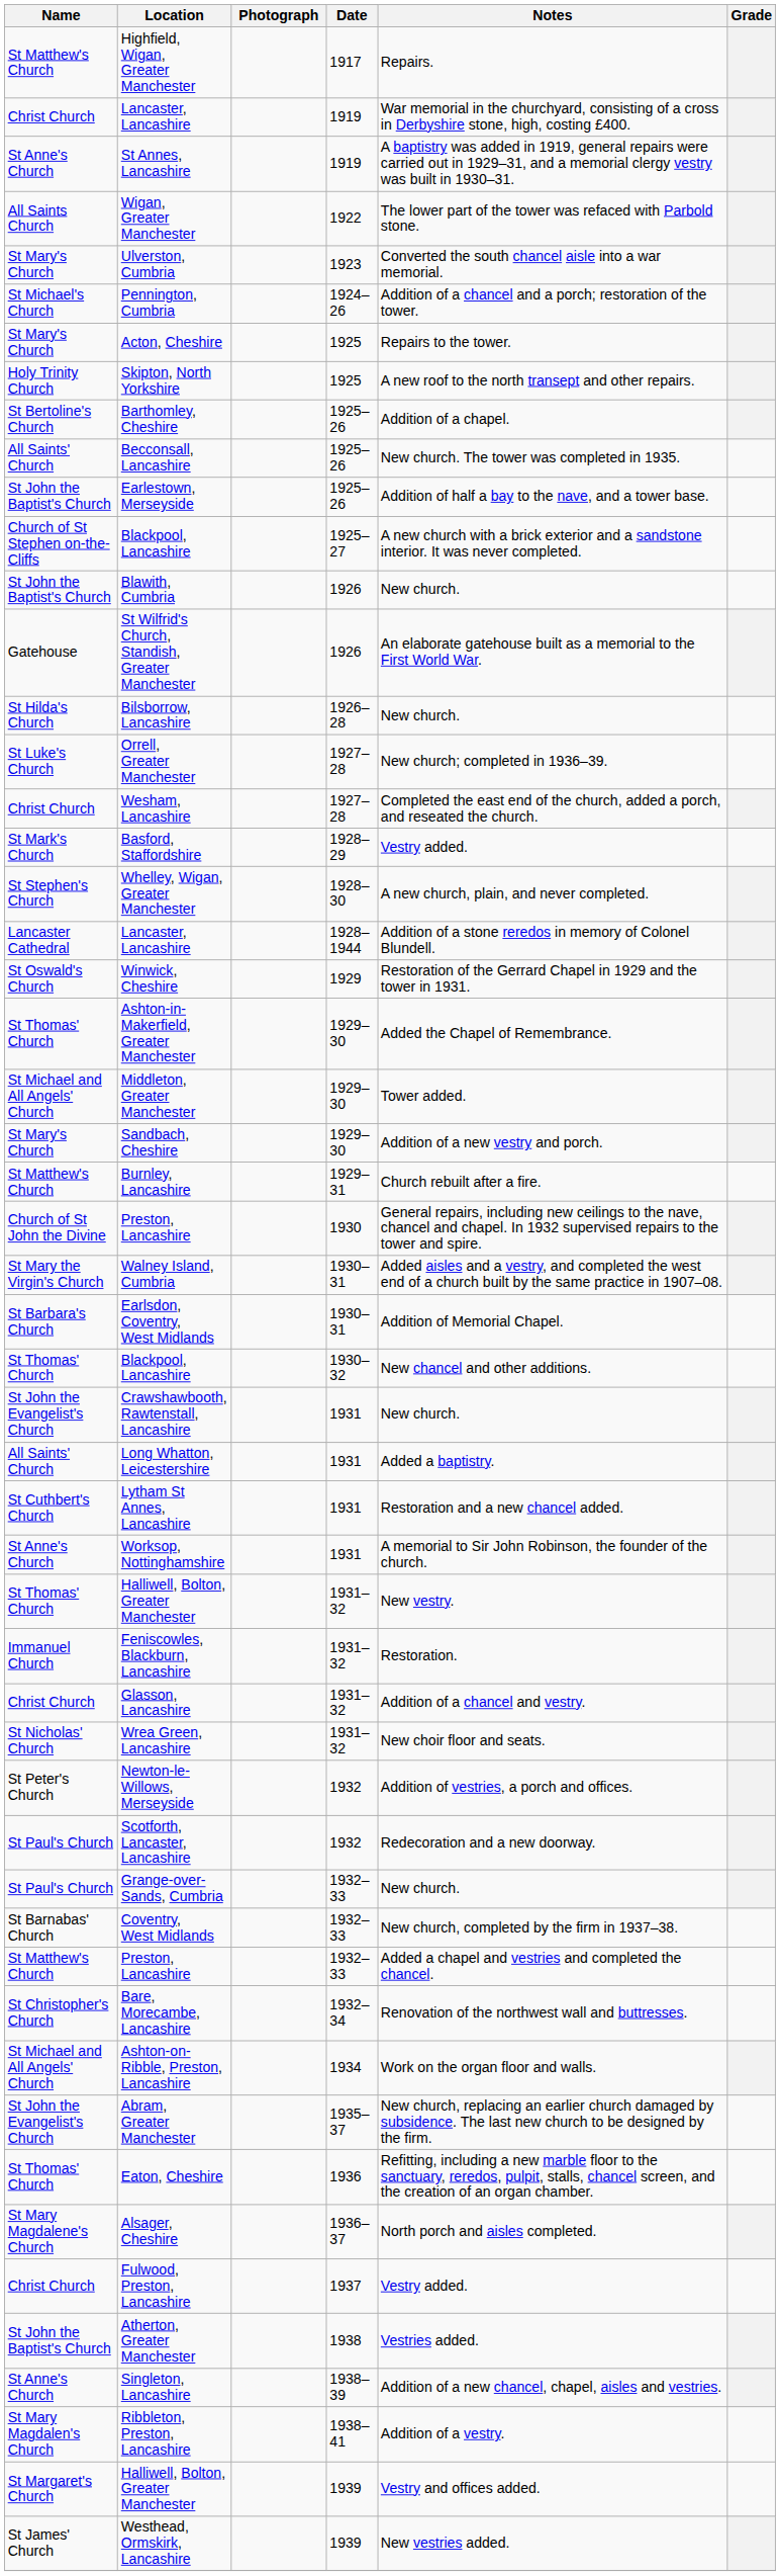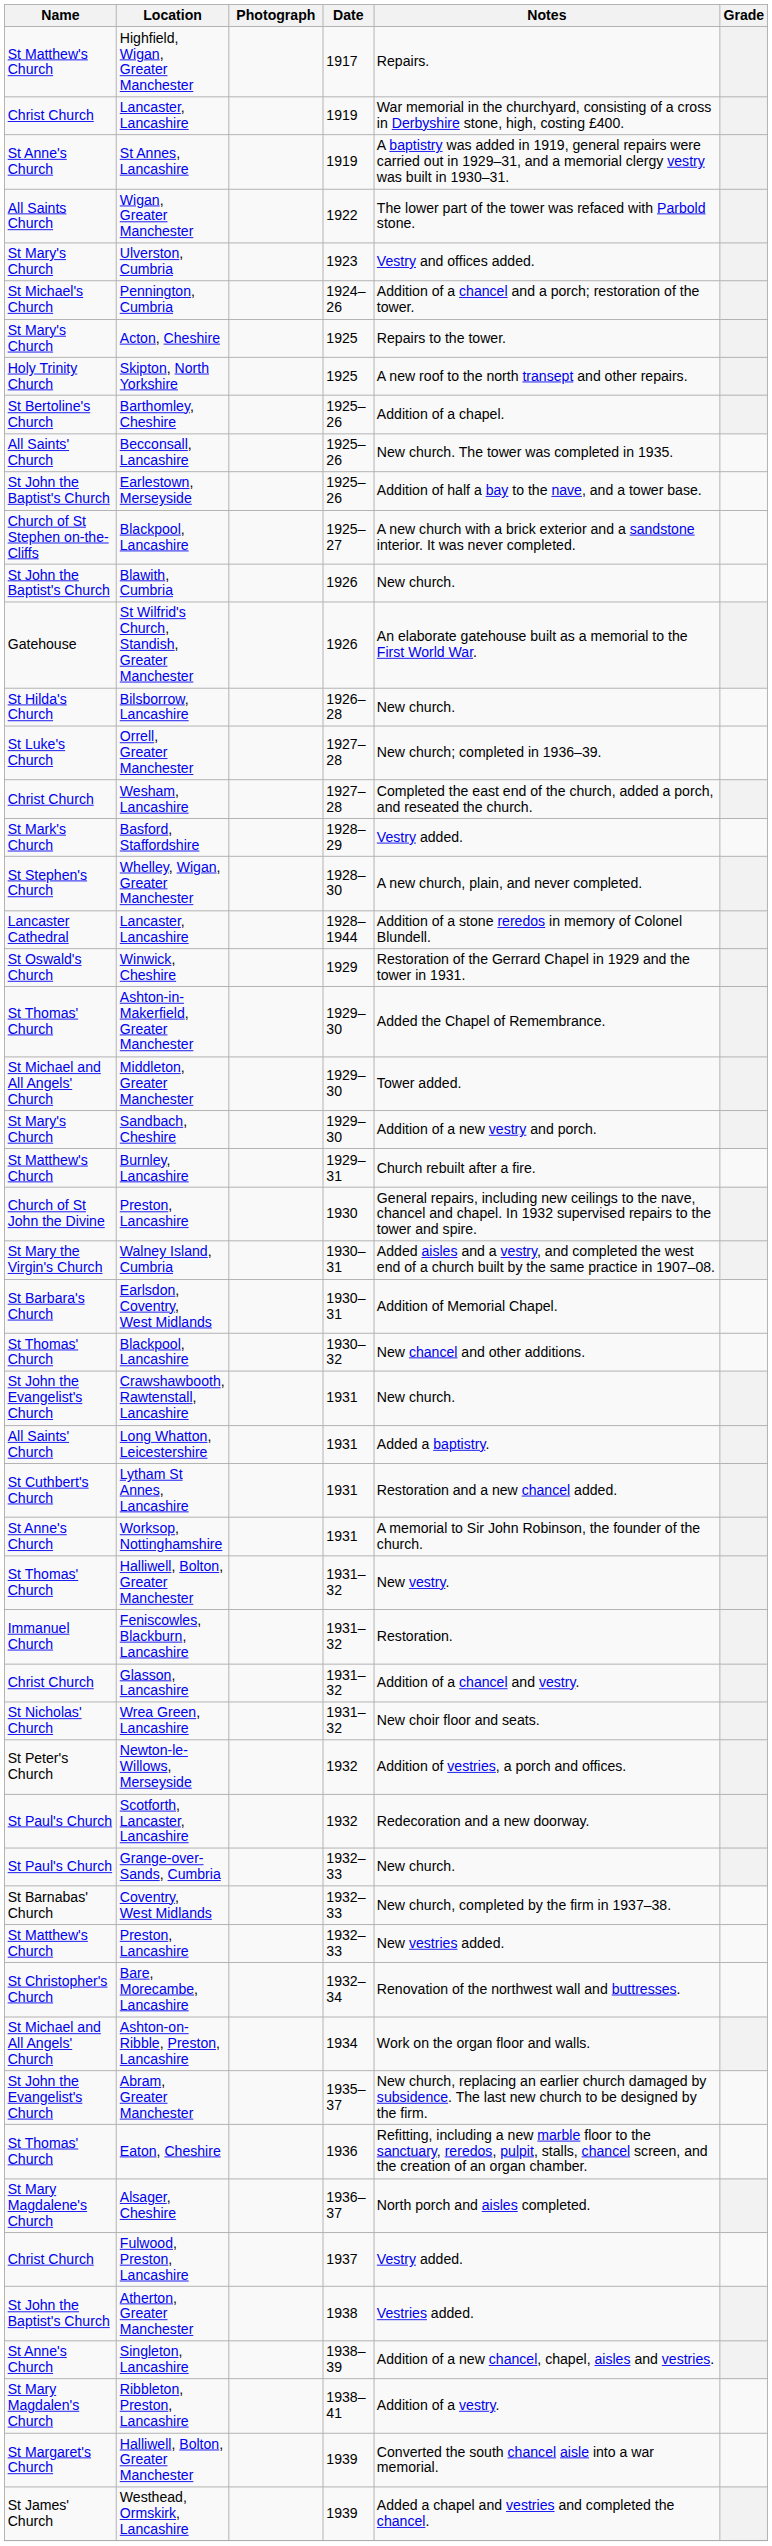Ulverston, Cumbria | Notes: Converted the south chancel aisle into a war memorial. -> Vestry and offices added.
St Matthew's Church / Preston, Lancashire | Notes: Added a chapel and vestries and completed the chancel. -> New vestries added.
St Margaret's Church / Halliwell, Bolton, Greater Manchester | Notes: Vestry and offices added. -> Converted the south chancel aisle into a war memorial.
Westhead, Ormskirk, Lancashire | Notes: New vestries added. -> Added a chapel and vestries and completed the chancel.
